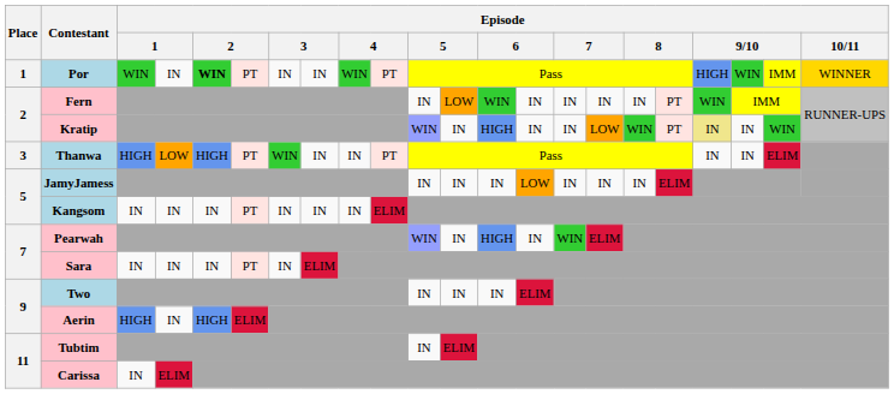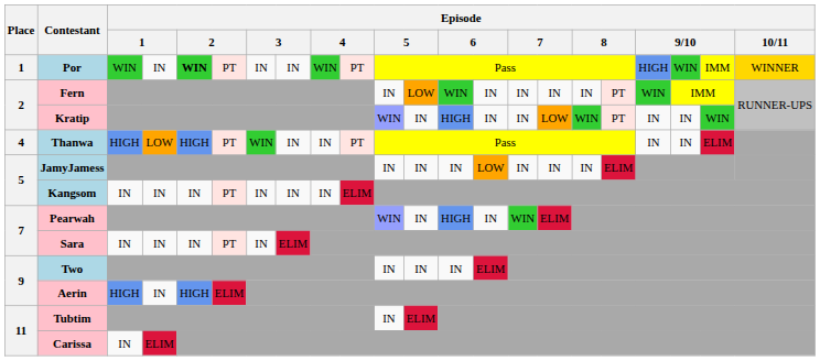Kratip | column 19: khaki background -> no background
Thanwa | Place: 3 -> 4
